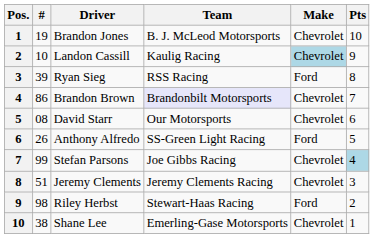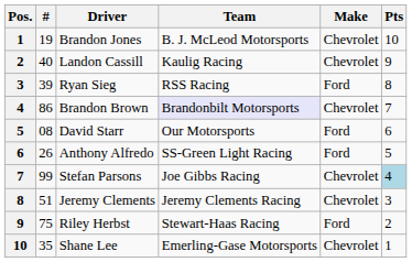Landon Cassill | #: 10 -> 40
Landon Cassill | Make: lightblue background -> no background
David Starr | Make: Chevrolet -> Ford
Riley Herbst | #: 98 -> 75
Shane Lee | #: 38 -> 35
